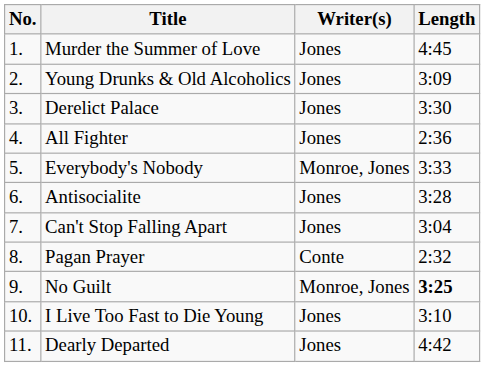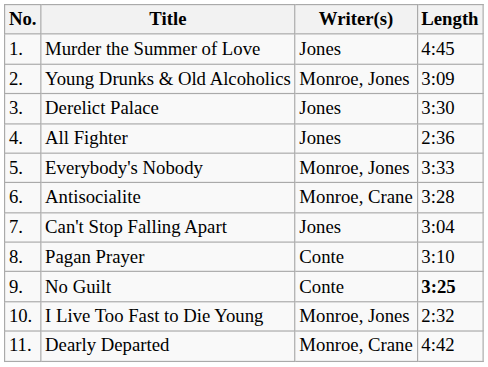Young Drunks & Old Alcoholics | Writer(s): Jones -> Monroe, Jones
Antisocialite | Writer(s): Jones -> Monroe, Crane
Pagan Prayer | Length: 2:32 -> 3:10
No Guilt | Writer(s): Monroe, Jones -> Conte
I Live Too Fast to Die Young | Writer(s): Jones -> Monroe, Jones
I Live Too Fast to Die Young | Length: 3:10 -> 2:32
Dearly Departed | Writer(s): Jones -> Monroe, Crane
